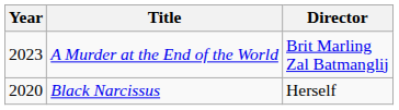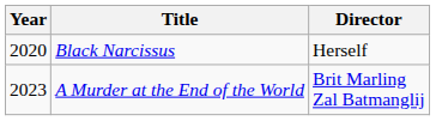rows swapped: Black Narcissus <-> A Murder at the End of the World
